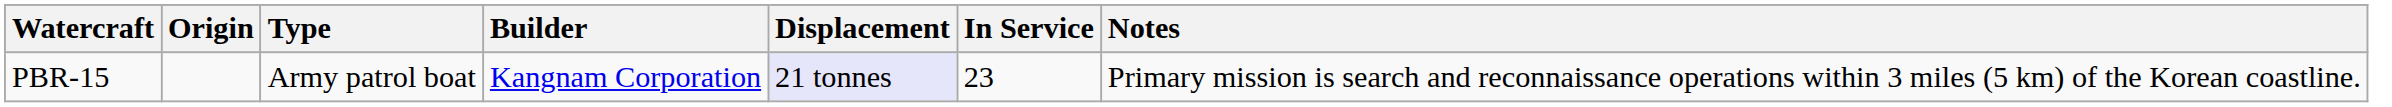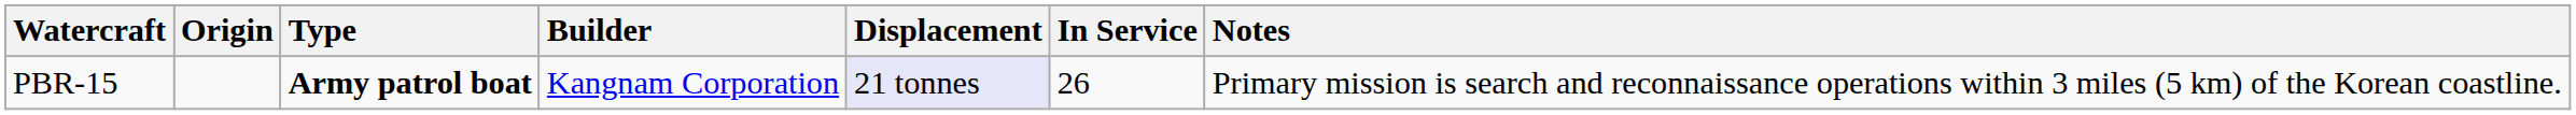PBR-15 | Type: normal -> bold
PBR-15 | In Service: 23 -> 26
